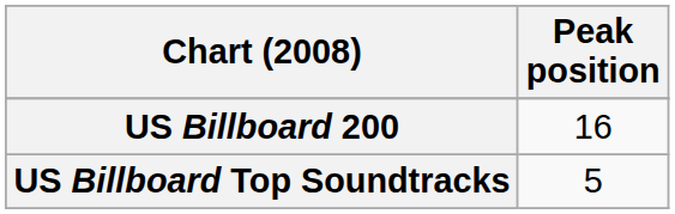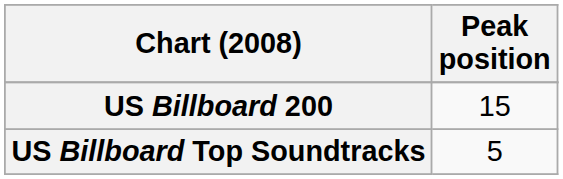US Billboard 200 | Peak position: 16 -> 15
